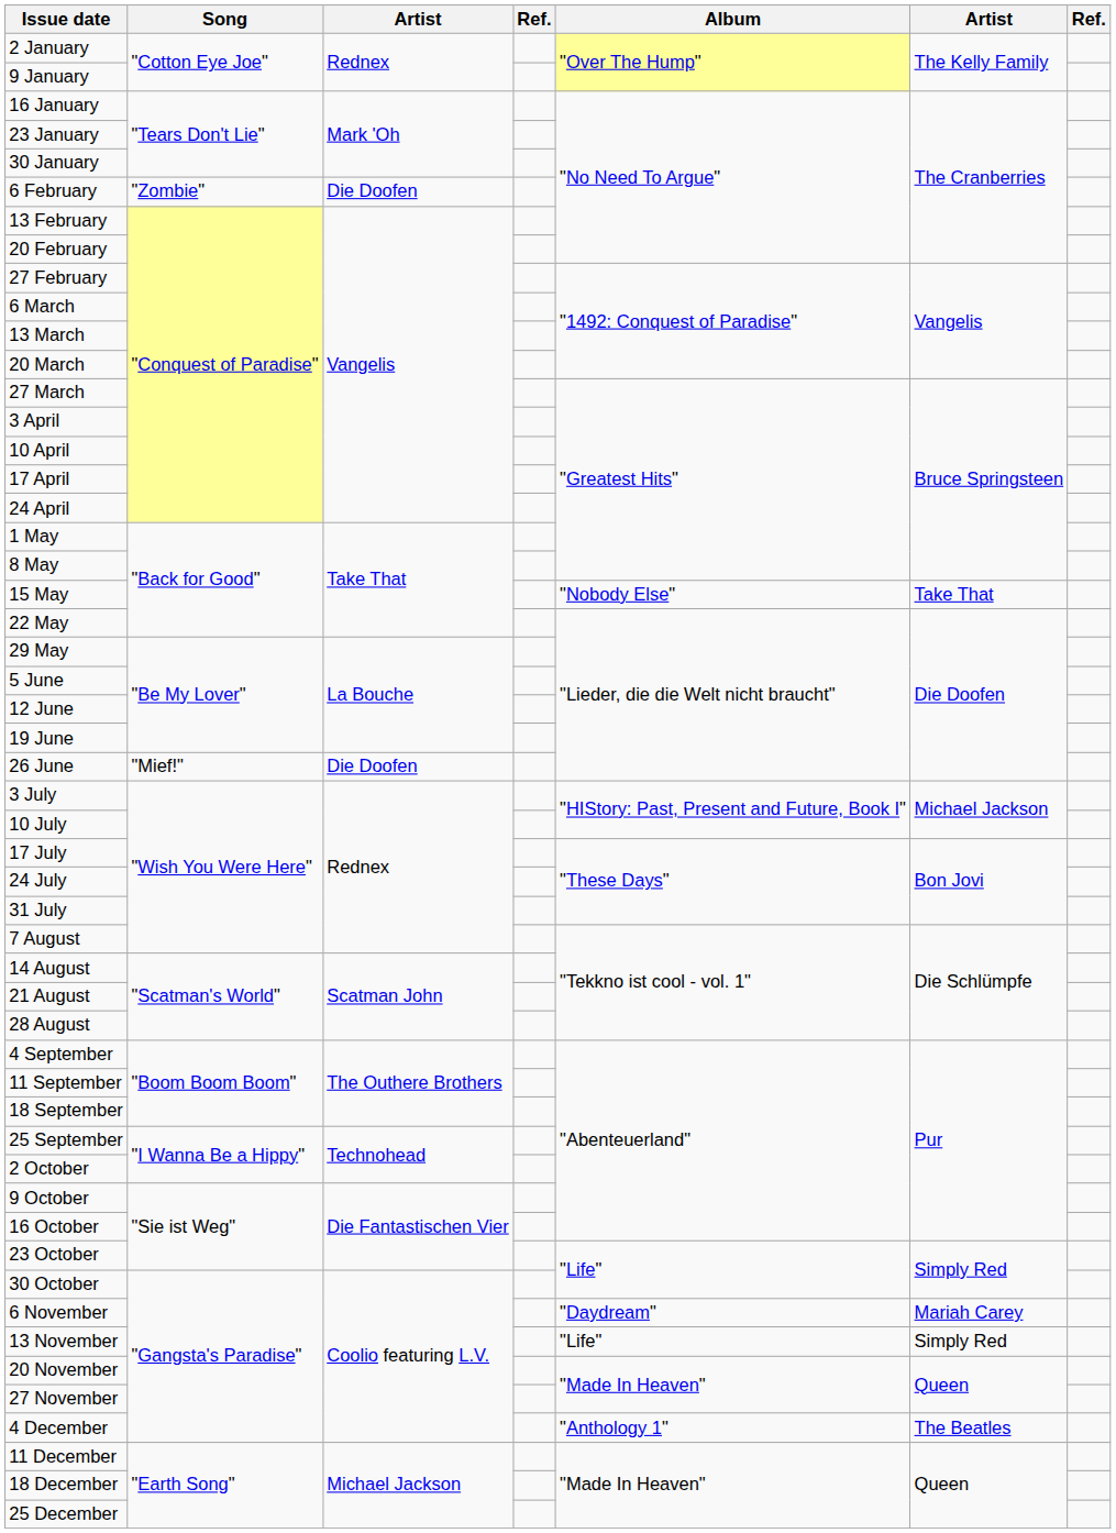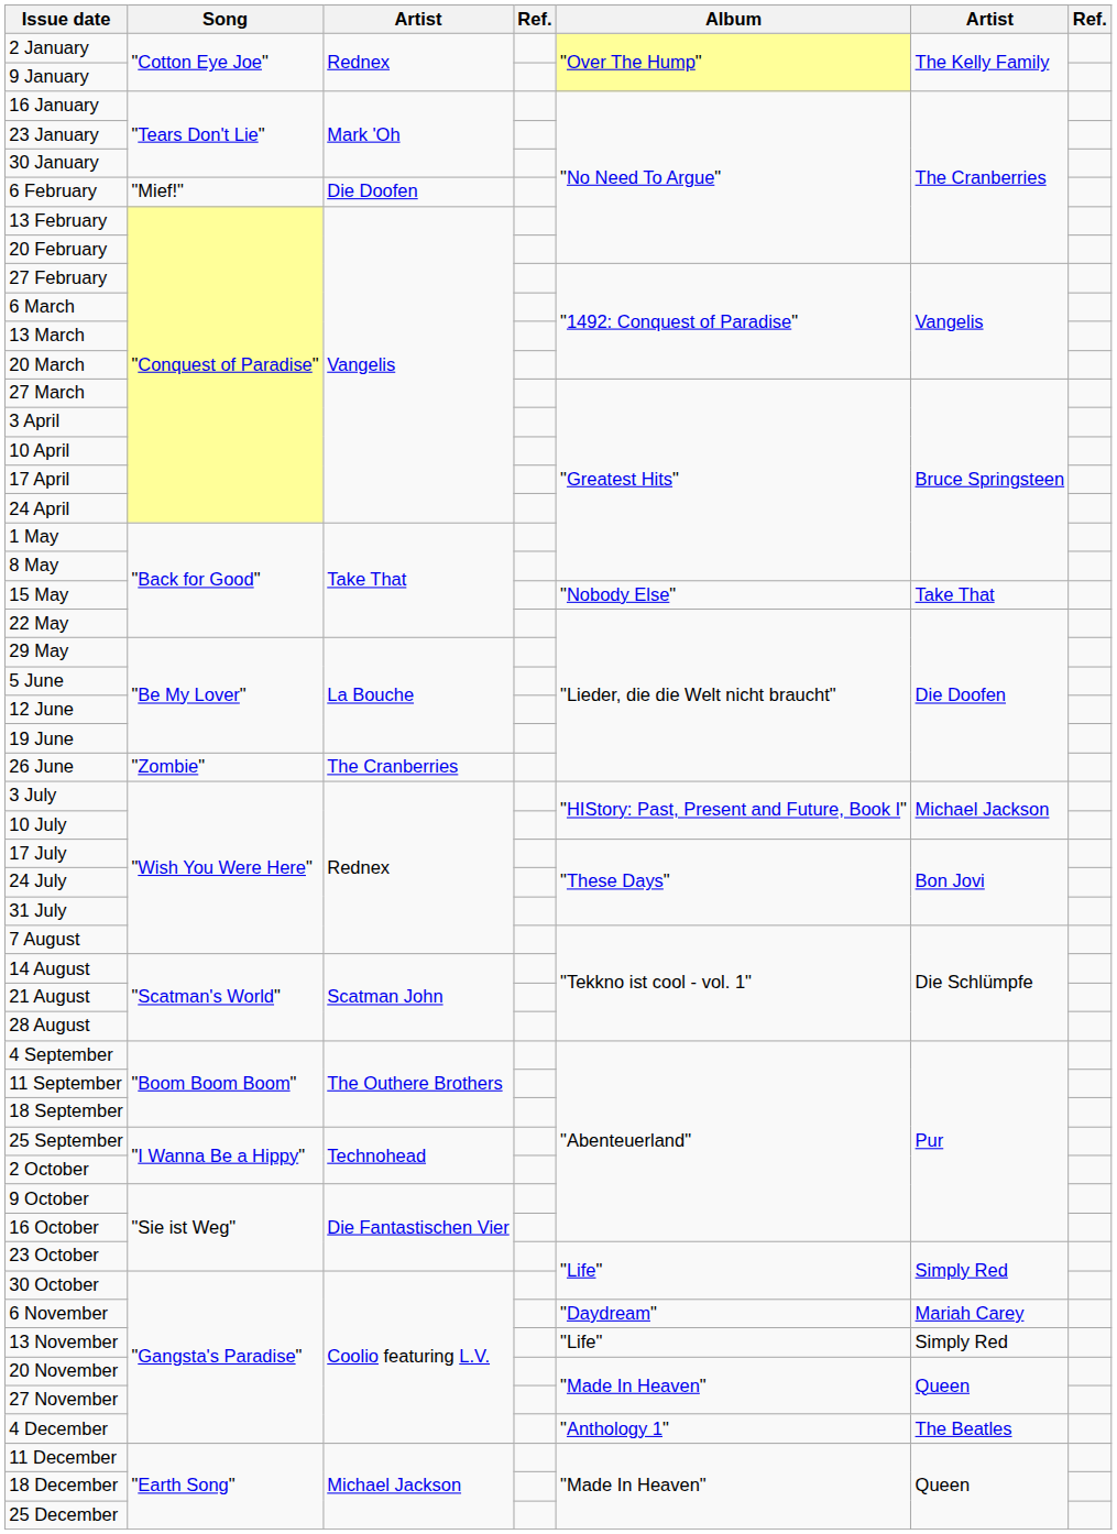6 February | Song: "Zombie" -> "Mief!"
26 June | Song: "Mief!" -> "Zombie"
26 June | column 3: Die Doofen -> The Cranberries
